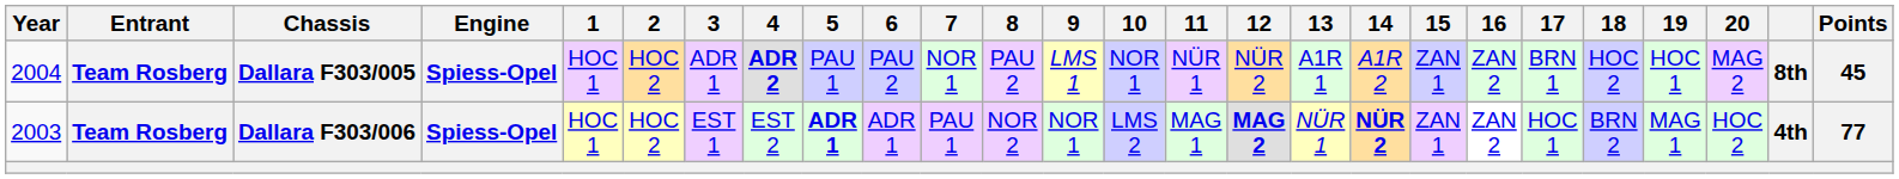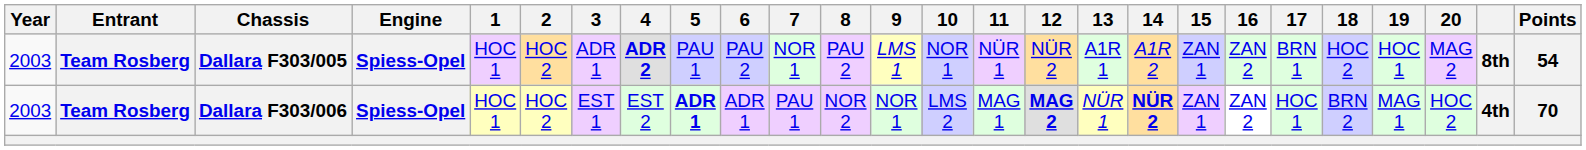Dallara F303/005 | Year: 2004 -> 2003
Dallara F303/005 | Points: 45 -> 54
Dallara F303/006 | Points: 77 -> 70
